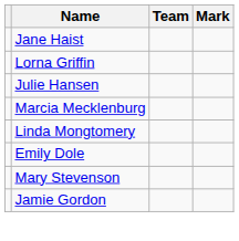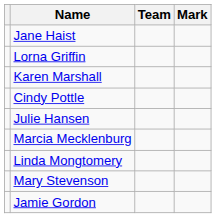+ row: Karen Marshall
+ row: Cindy Pottle
- row: Emily Dole
